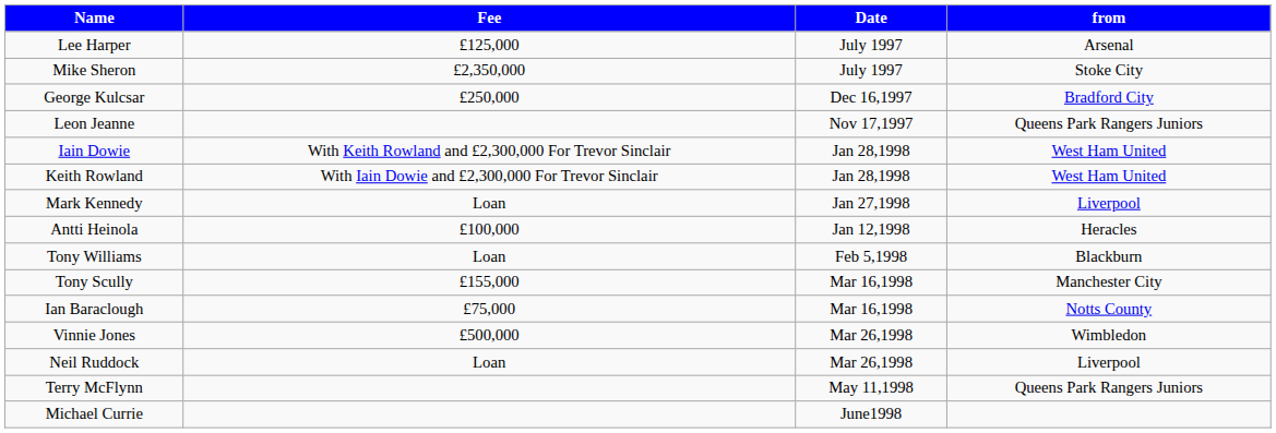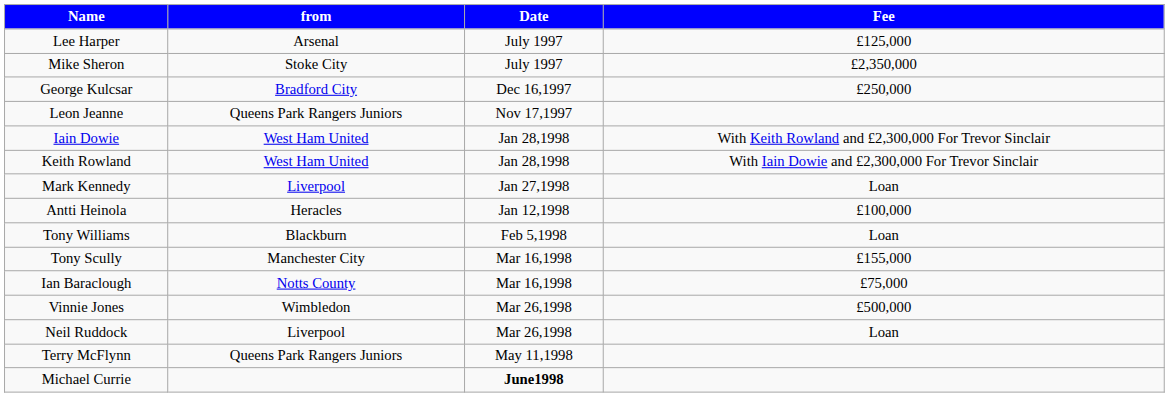columns swapped: from <-> Fee
Michael Currie | Date: normal -> bold
